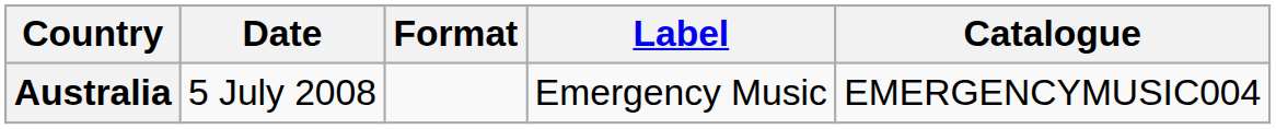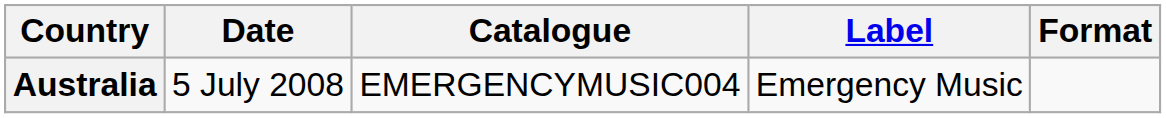columns swapped: Format <-> Catalogue
